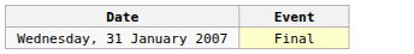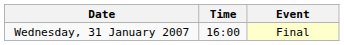+ column: Time | 16:00
